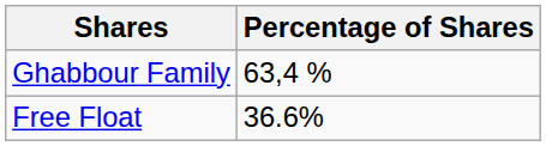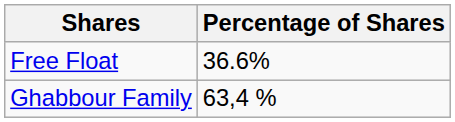rows swapped: Ghabbour Family <-> Free Float
